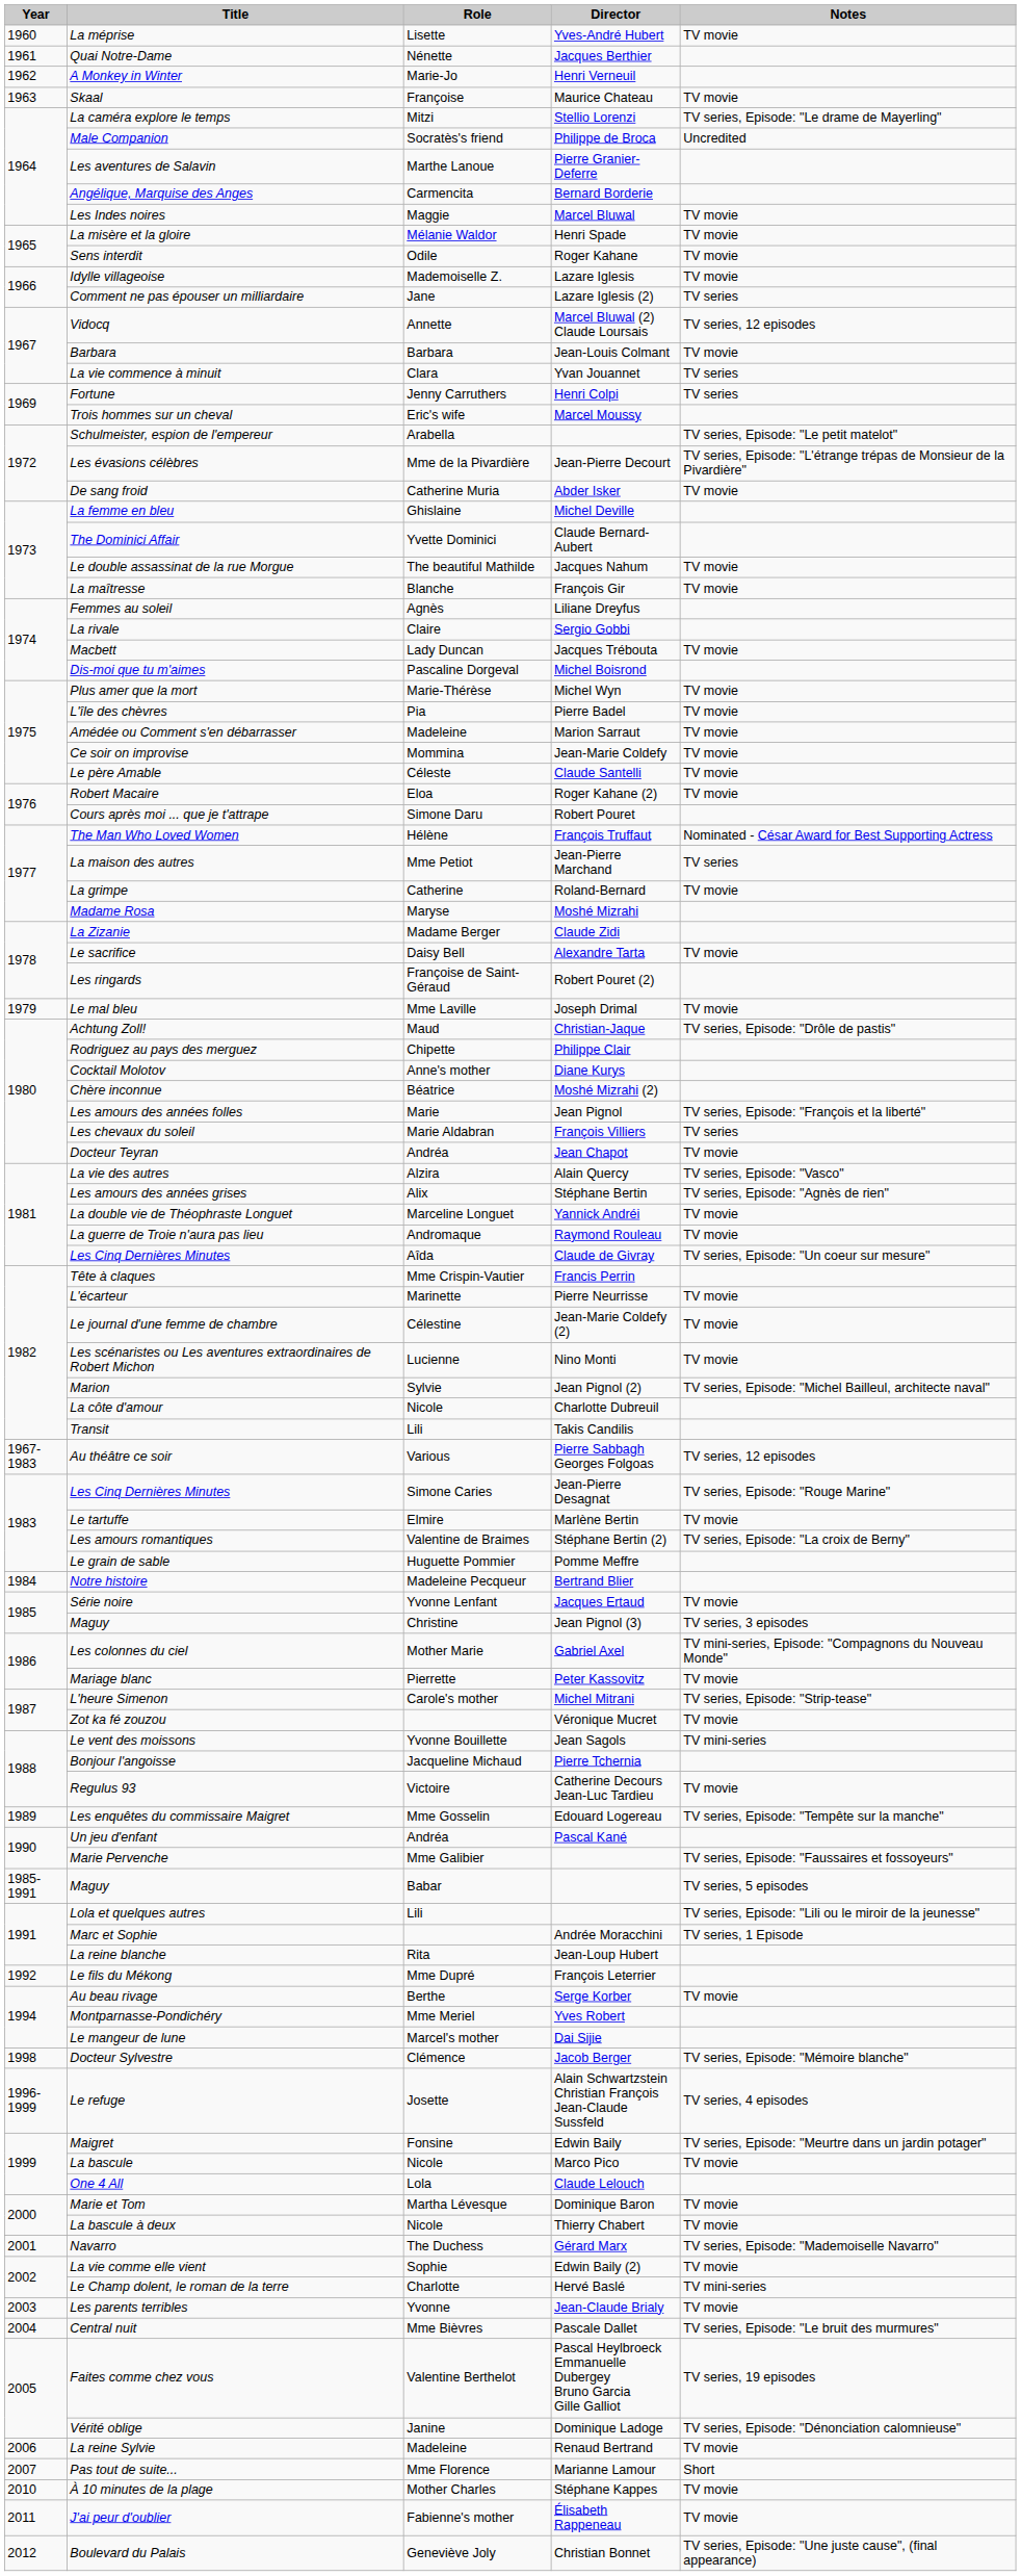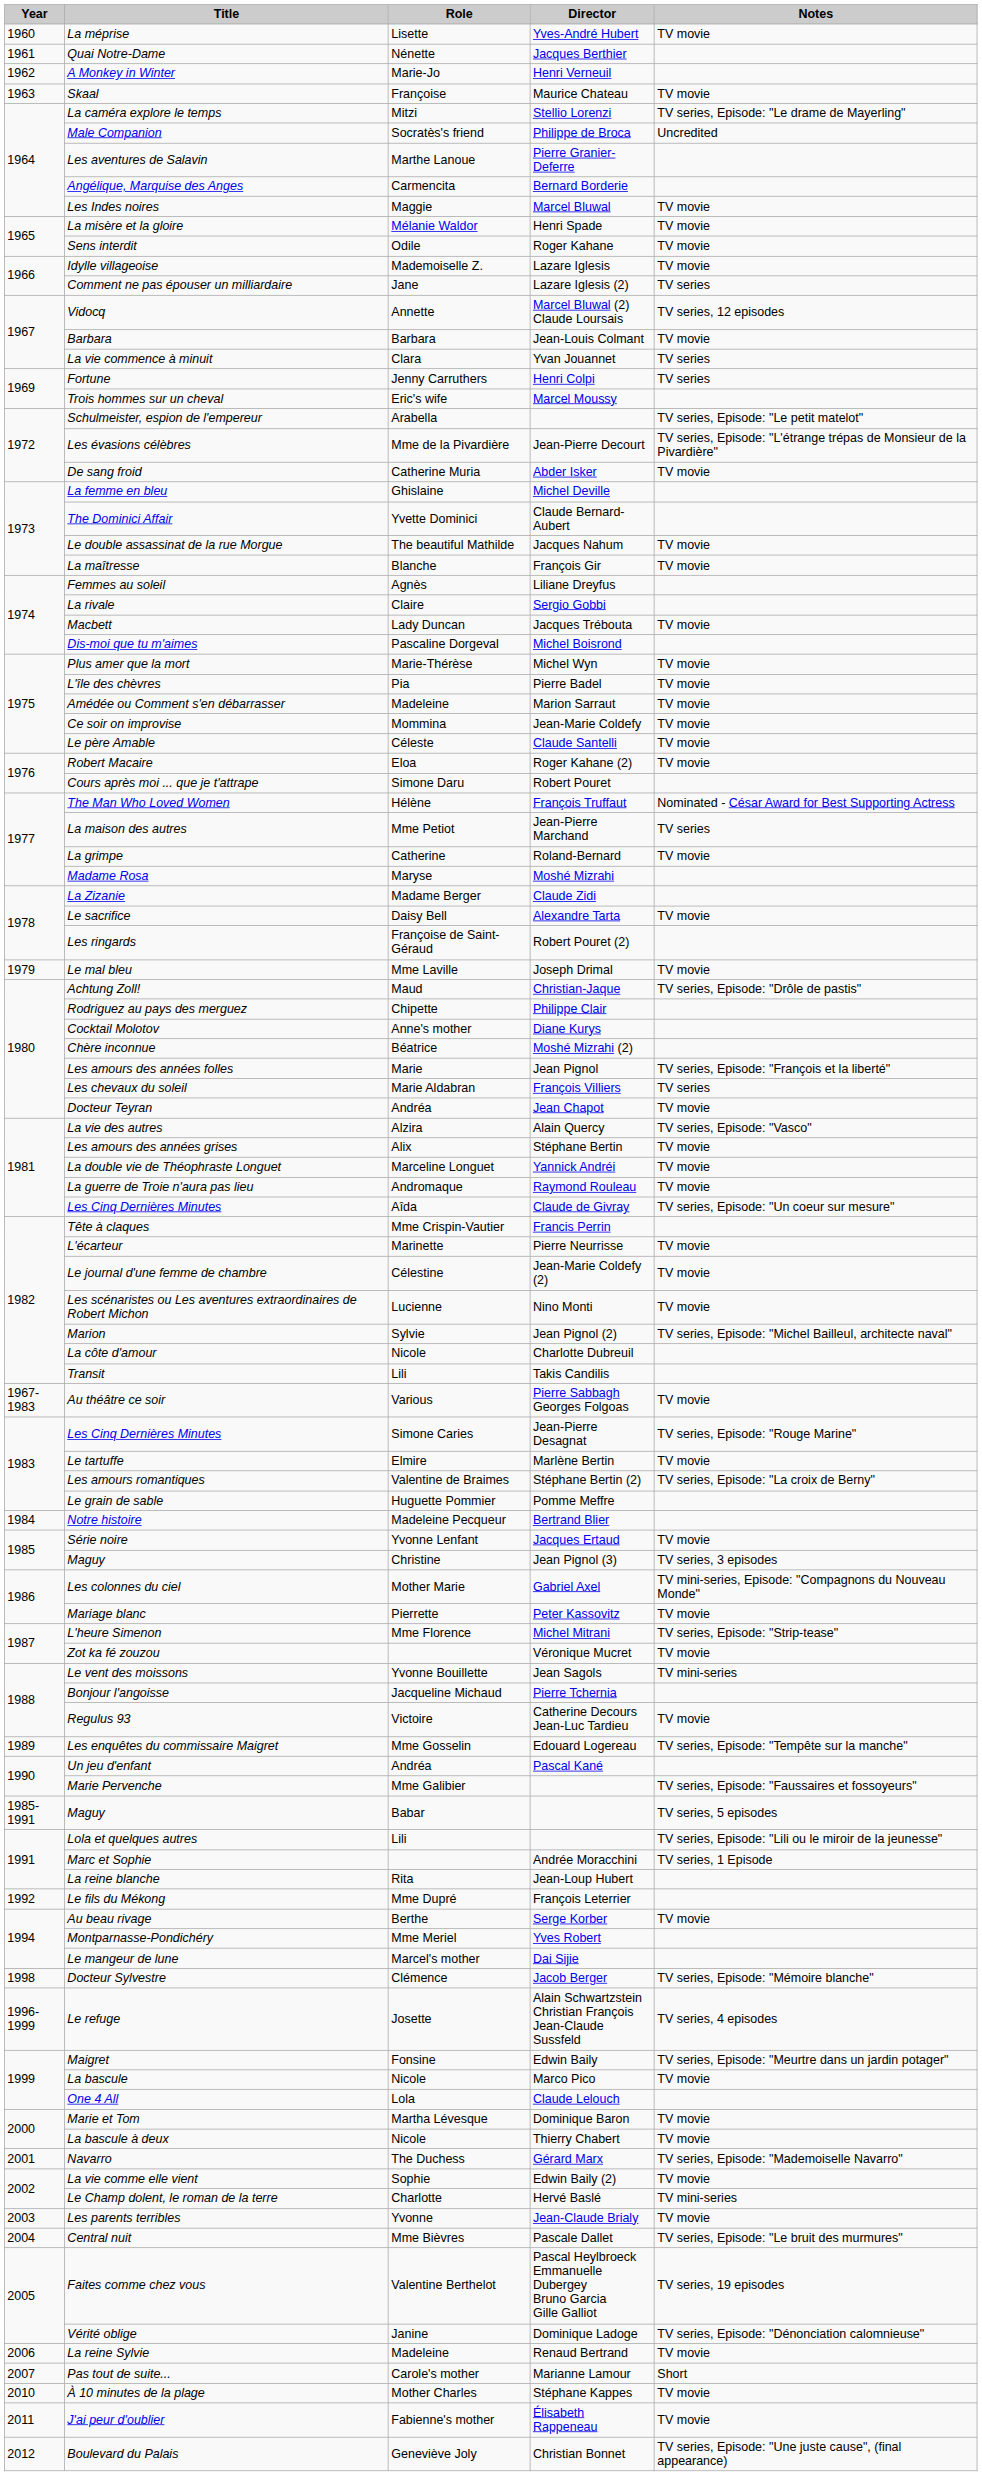Les amours des années grises | Notes: TV series, Episode: "Agnès de rien" -> TV movie
Au théâtre ce soir | Notes: TV series, 12 episodes -> TV movie
L'heure Simenon | Role: Carole's mother -> Mme Florence
Pas tout de suite... | Role: Mme Florence -> Carole's mother
